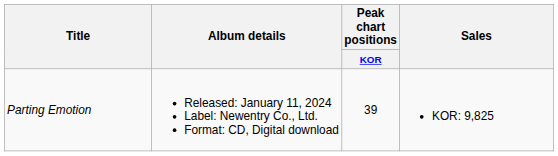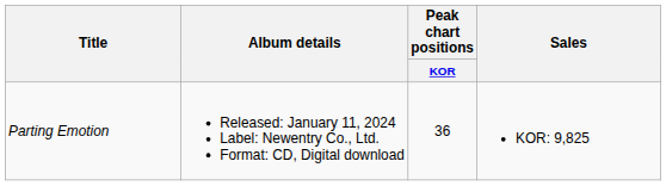Parting Emotion | Peak chart positions / KOR: 39 -> 36
